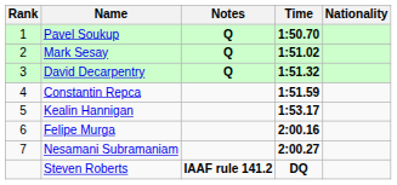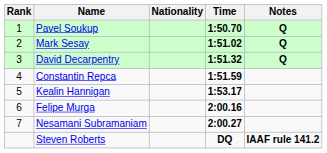columns swapped: Nationality <-> Notes
